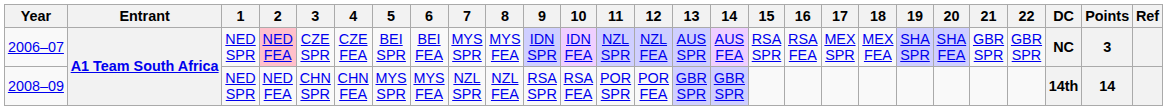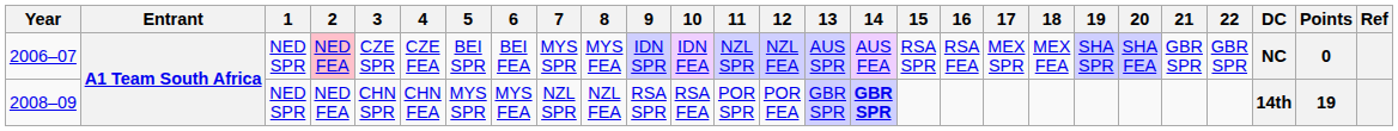2006–07 | Points: 3 -> 0
2008–09 | 14: normal -> bold
2008–09 | Points: 14 -> 19
